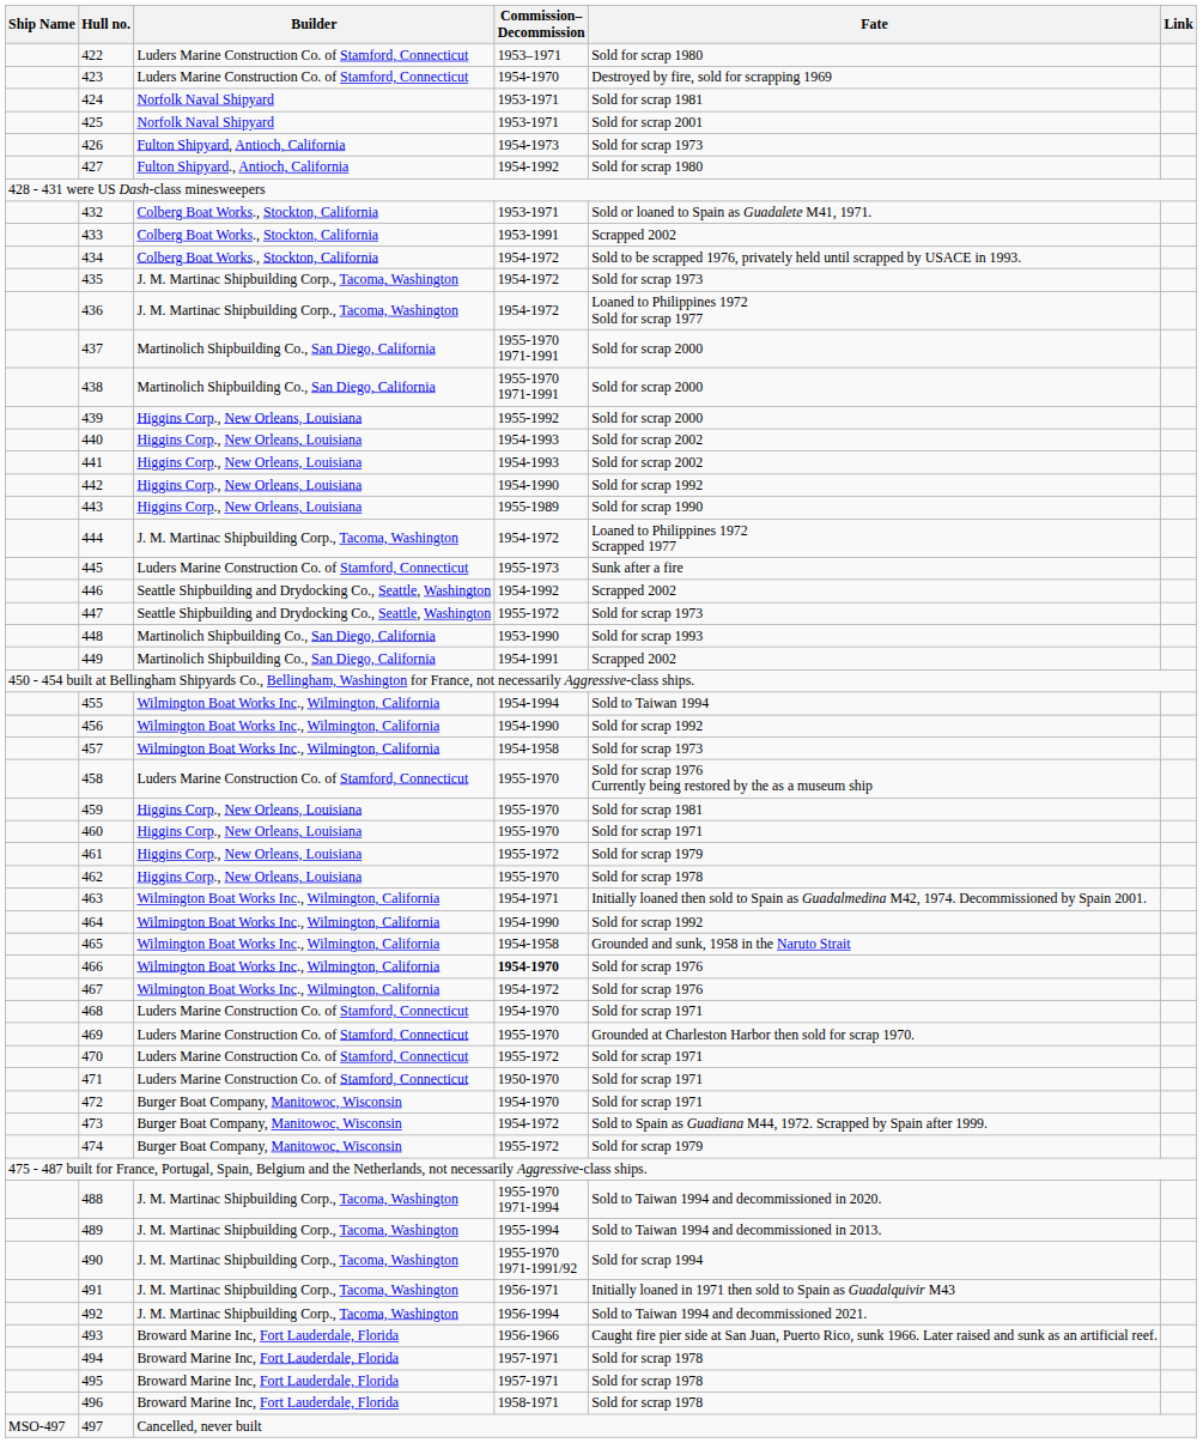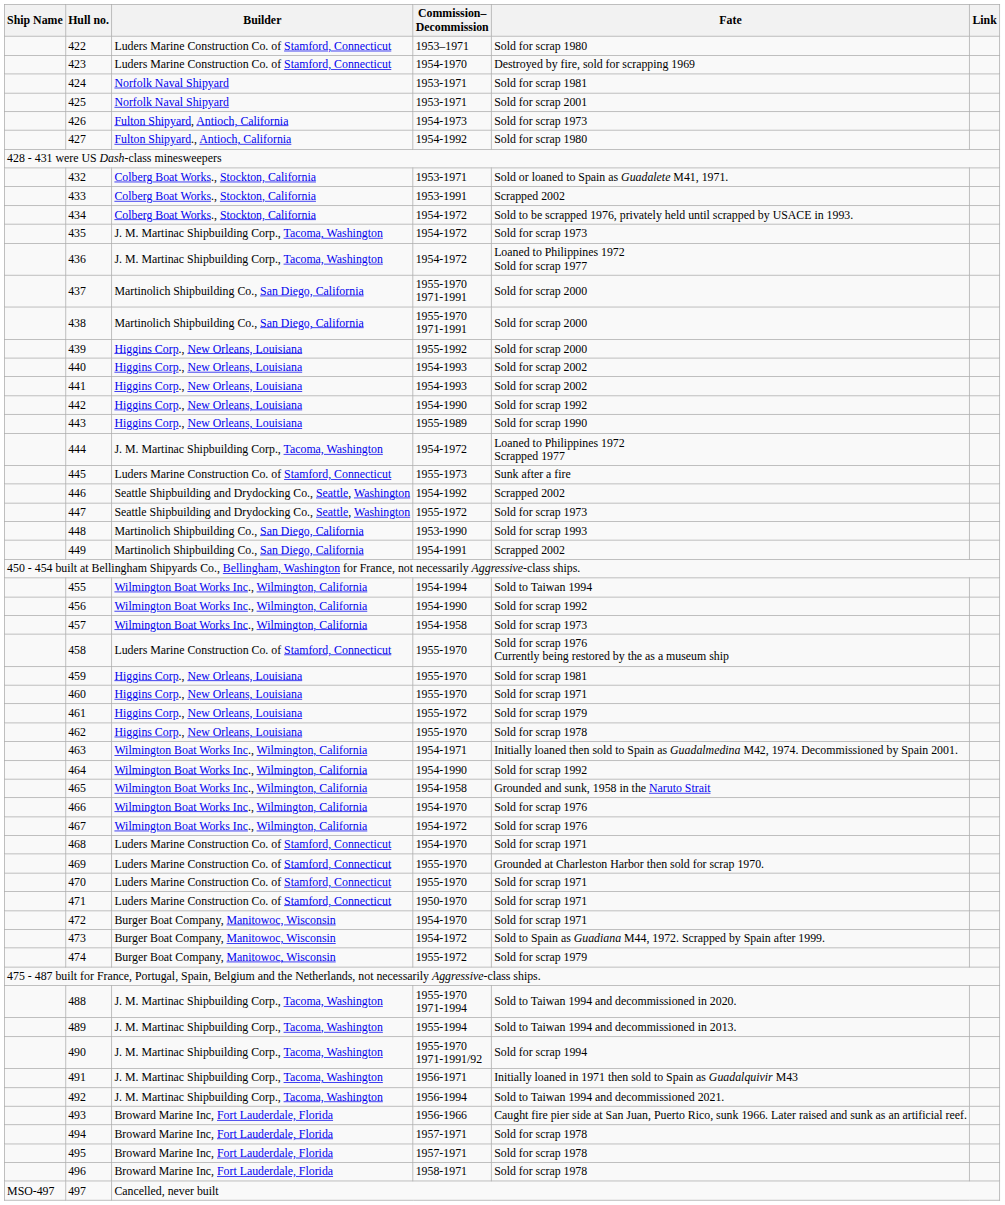466 | Commission– Decommission: bold -> normal
470 | Commission– Decommission: 1955-1972 -> 1955-1970
